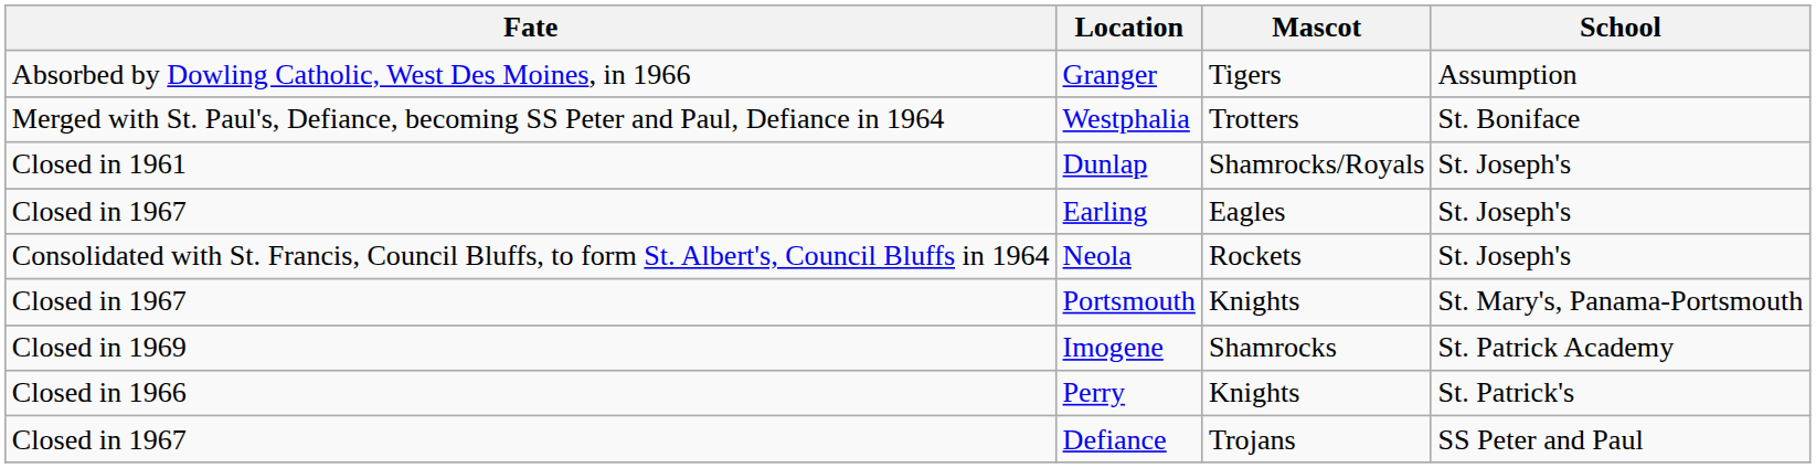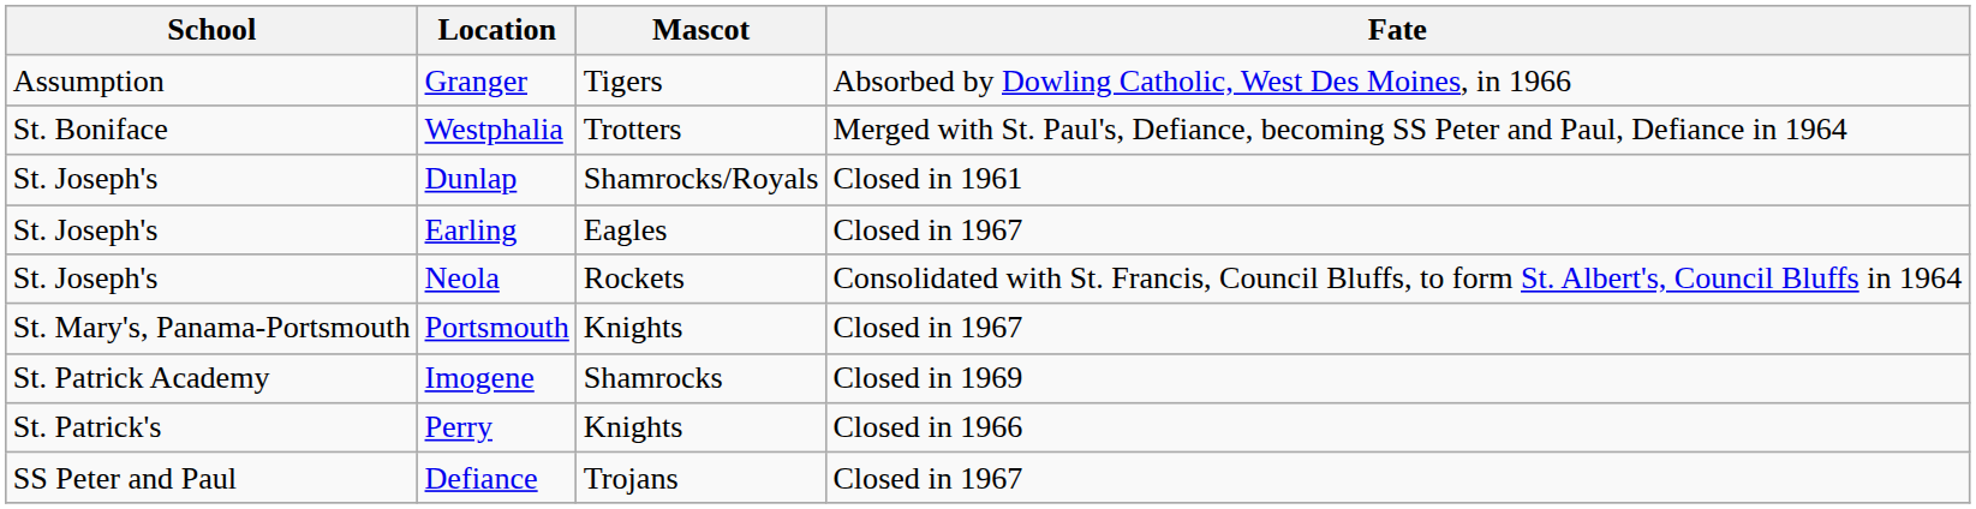columns swapped: School <-> Fate
